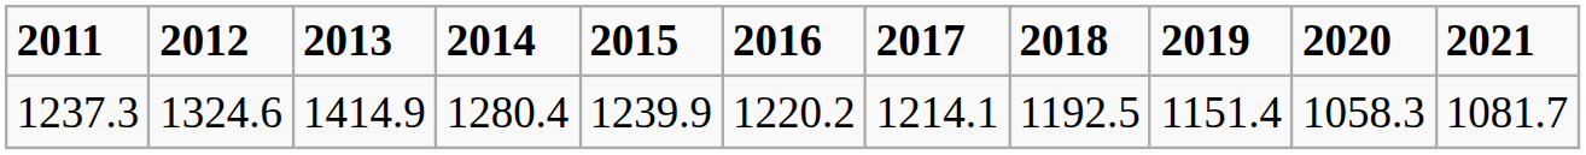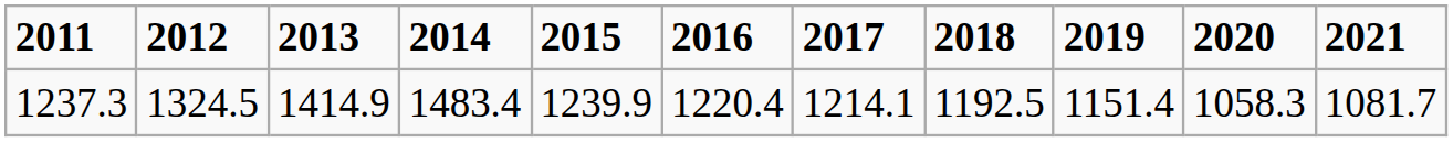1237.3 | 2012: 1324.6 -> 1324.5
1237.3 | 2014: 1280.4 -> 1483.4
1237.3 | 2016: 1220.2 -> 1220.4
